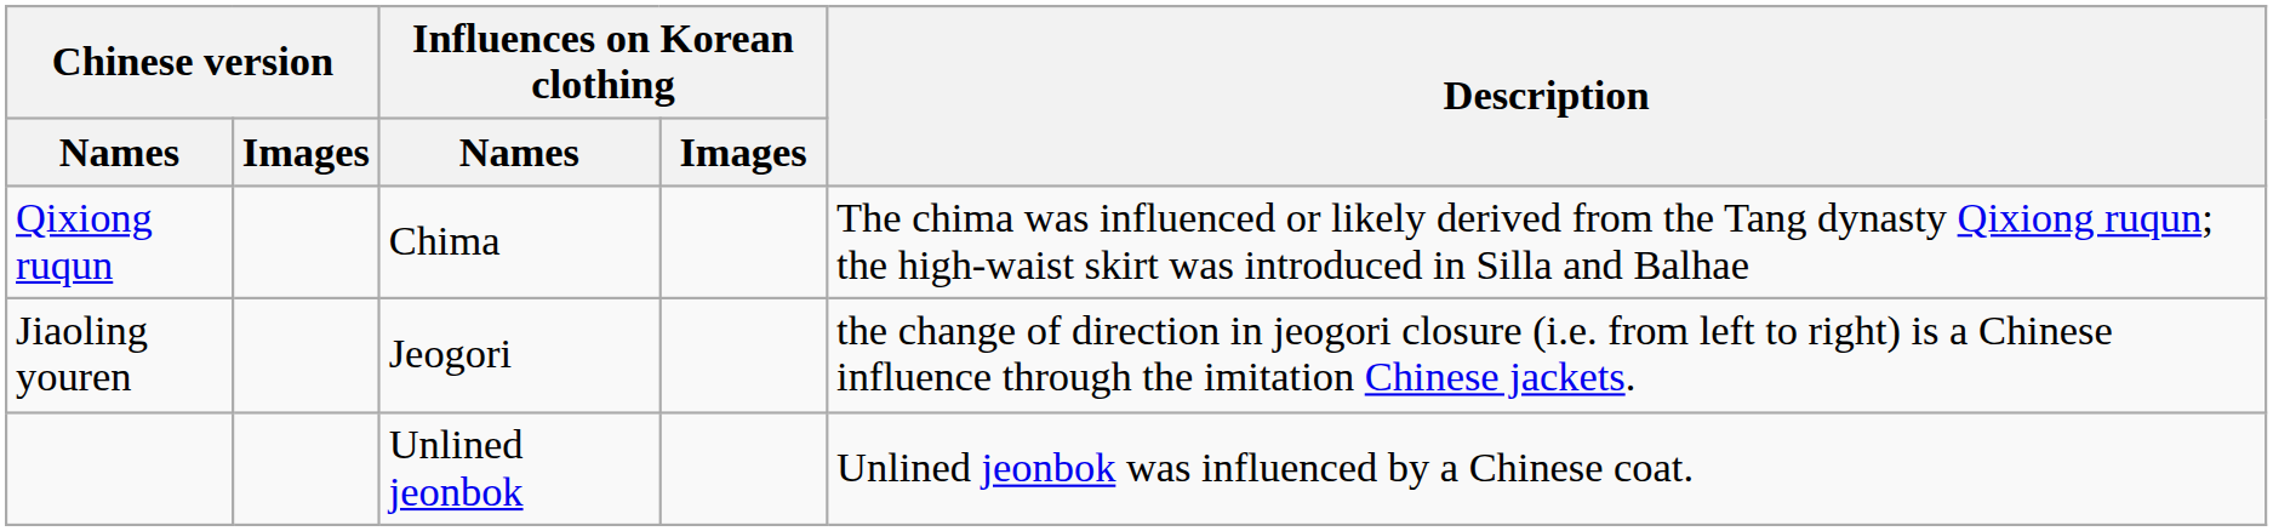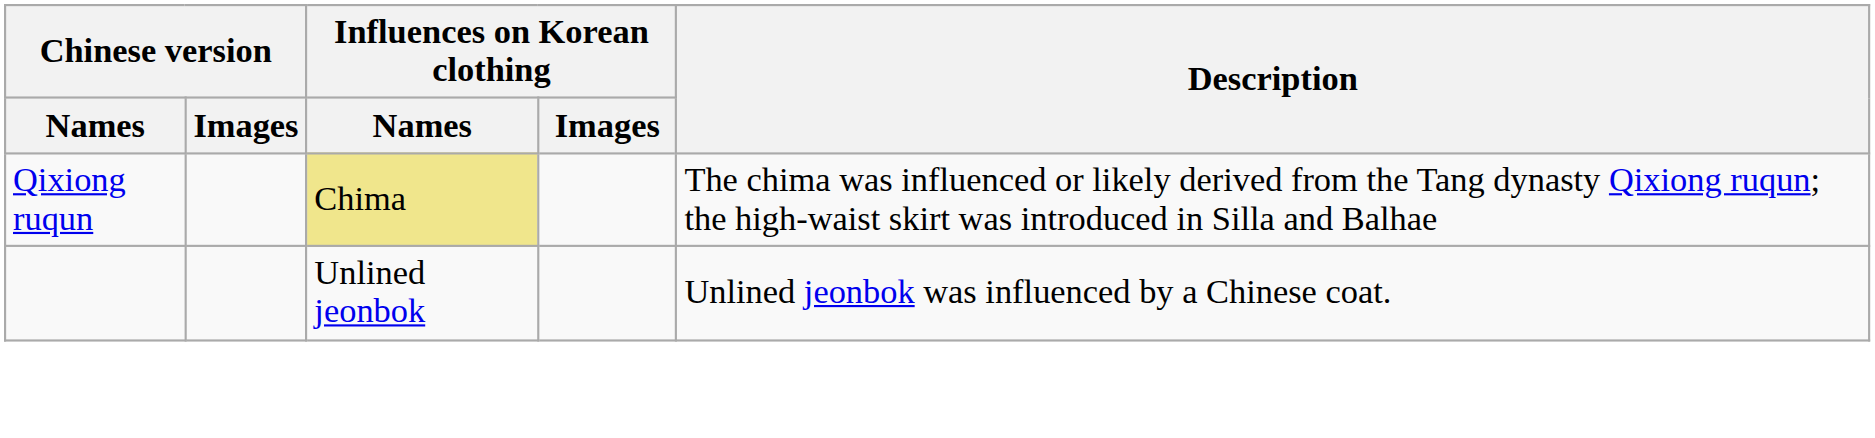Qixiong ruqun | Influences on Korean clothing / Names: no background -> khaki background
- row: Jiaoling youren | Jeogori | the change of direction in jeogori closure (i.e. from left to right) is a Chinese influence through the imitation Chinese jackets.
